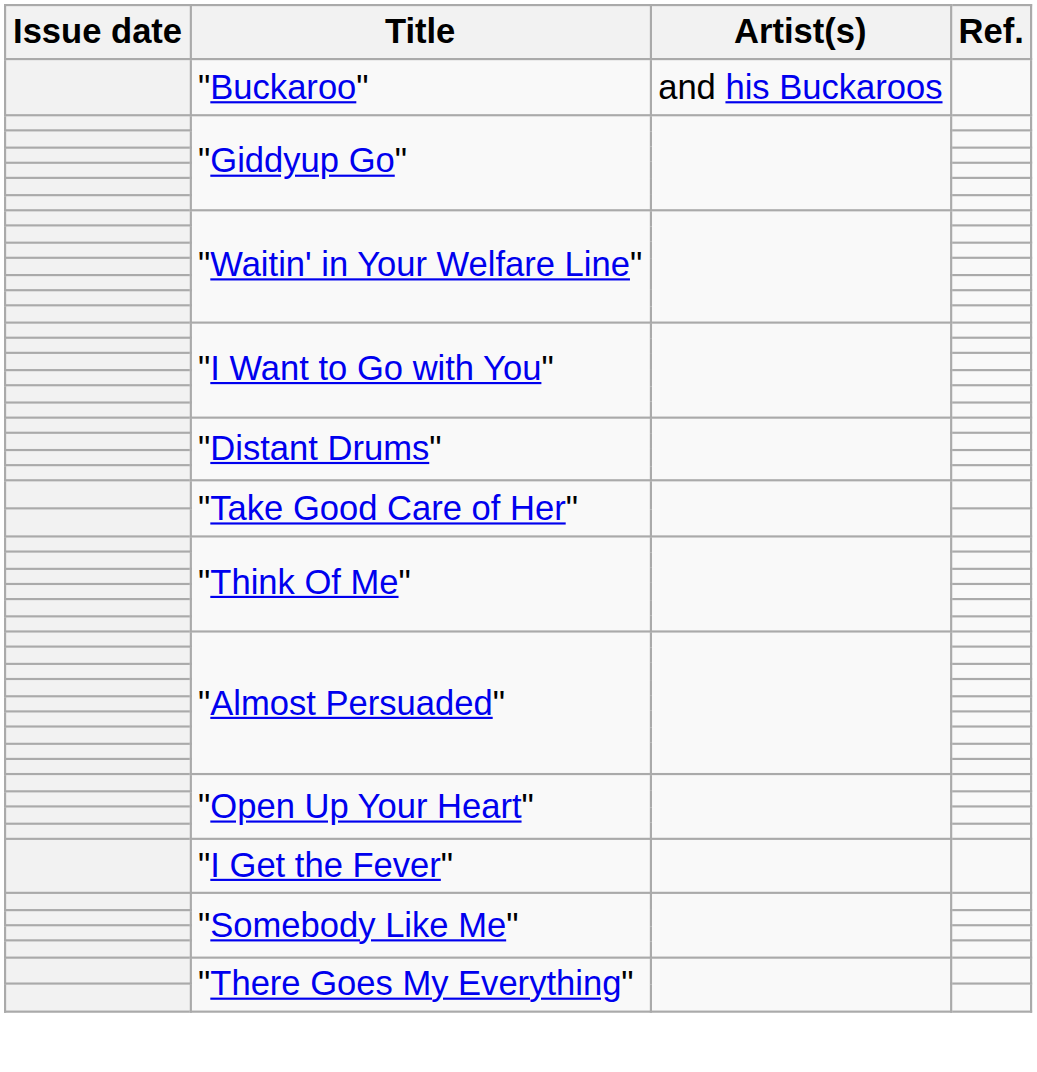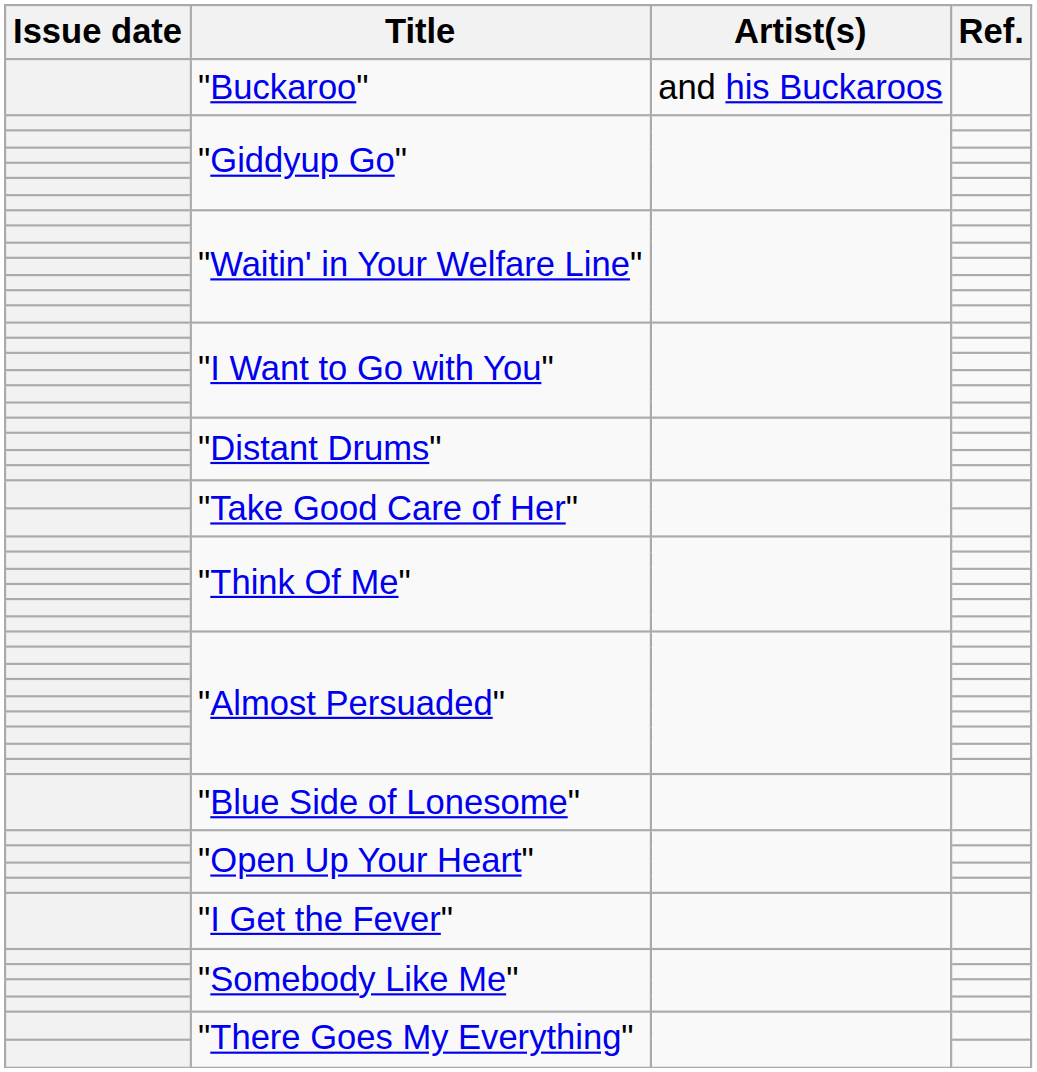+ row: "Blue Side of Lonesome"
